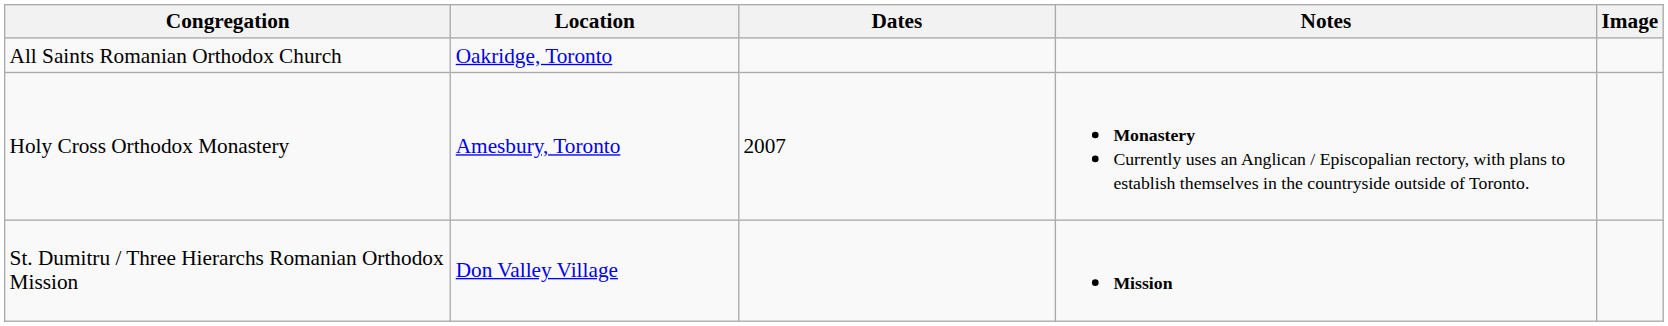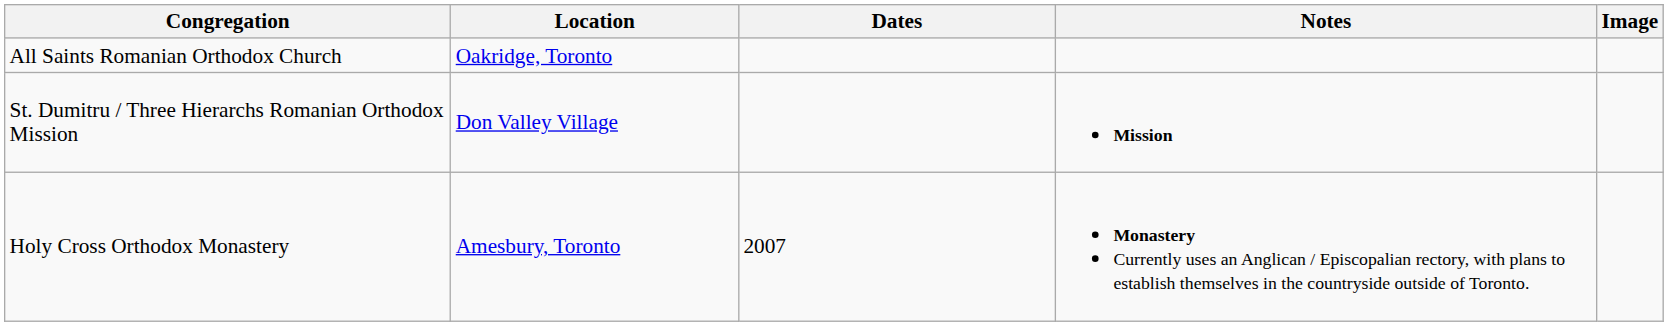rows swapped: St. Dumitru / Three Hierarchs Romanian Orthodox Mission <-> Holy Cross Orthodox Monastery
